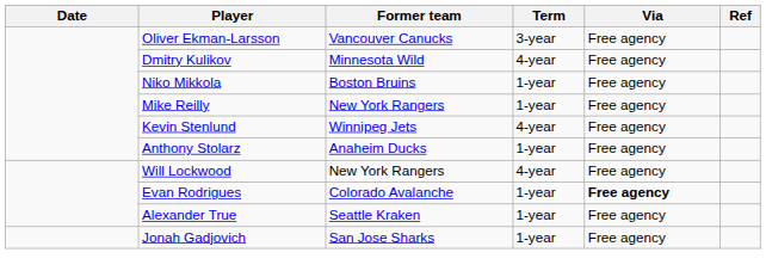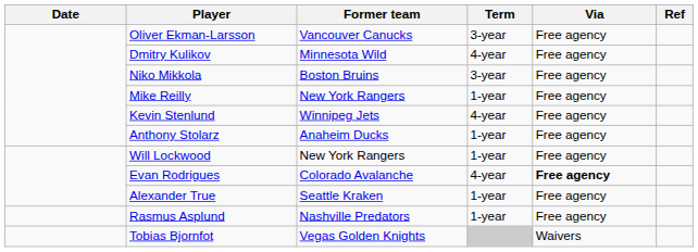Niko Mikkola | Term: 1-year -> 3-year
Will Lockwood | Term: 4-year -> 1-year
Evan Rodrigues | Term: 1-year -> 4-year
+ row: Rasmus Asplund | Nashville Predators | 1-year | Free agency
- row: Jonah Gadjovich | San Jose Sharks | 1-year | Free agency
+ row: Tobias Bjornfot | Vegas Golden Knights | Waivers
